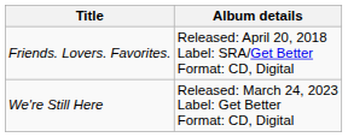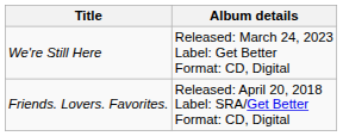rows swapped: Friends. Lovers. Favorites. <-> We're Still Here
